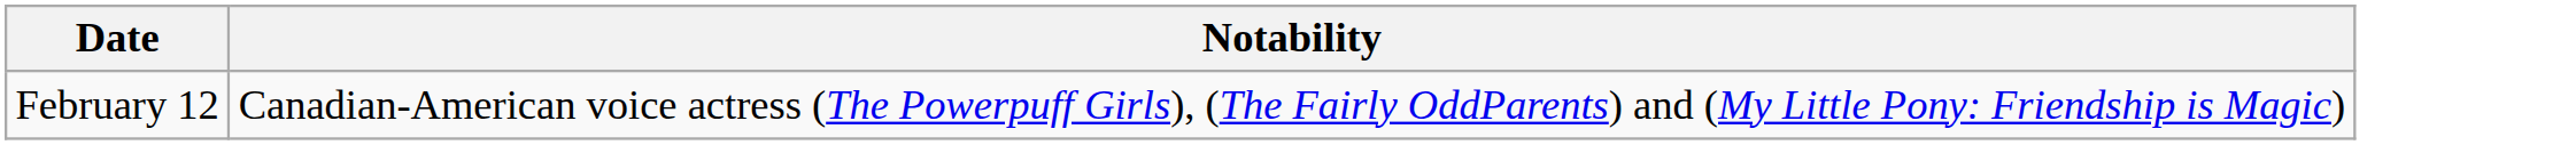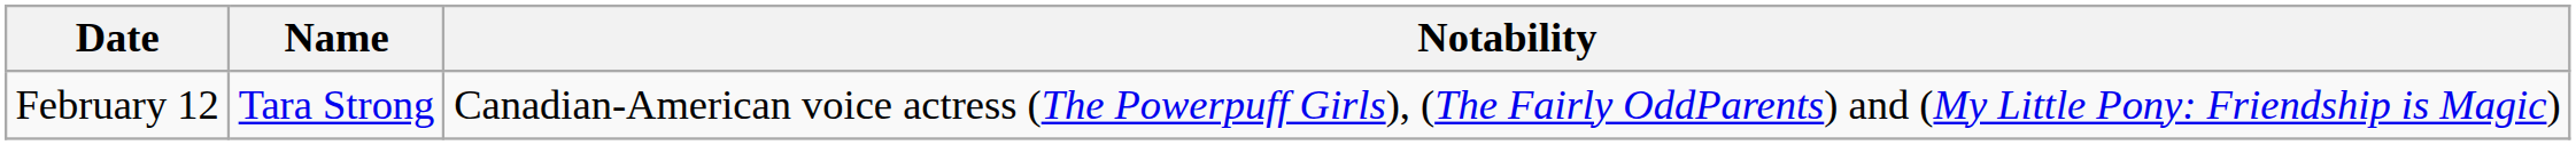+ column: Name | Tara Strong
